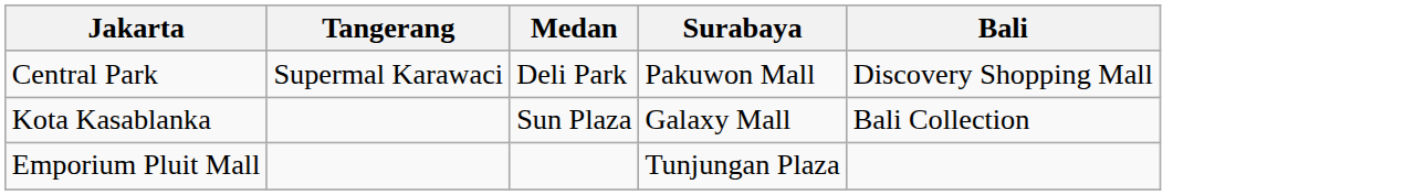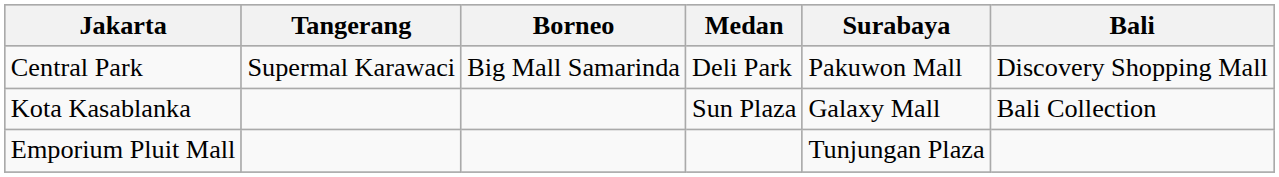+ column: Borneo | Big Mall Samarinda
